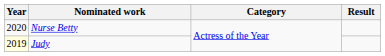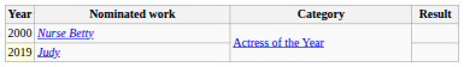Nurse Betty | Year: 2020 -> 2000
